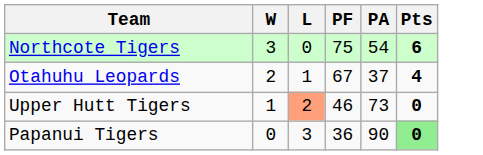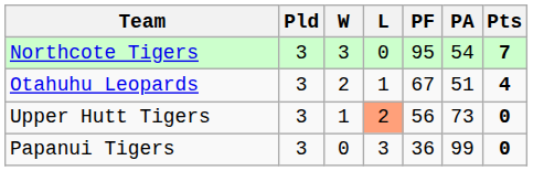+ column: Pld | 3 | 3 | 3 | 3
Northcote Tigers | PF: 75 -> 95
Northcote Tigers | Pts: 6 -> 7
Otahuhu Leopards | PA: 37 -> 51
Upper Hutt Tigers | PF: 46 -> 56
Papanui Tigers | PA: 90 -> 99
Papanui Tigers | Pts: lightgreen background -> no background
